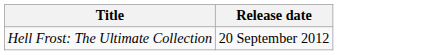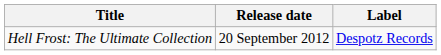+ column: Label | Despotz Records
